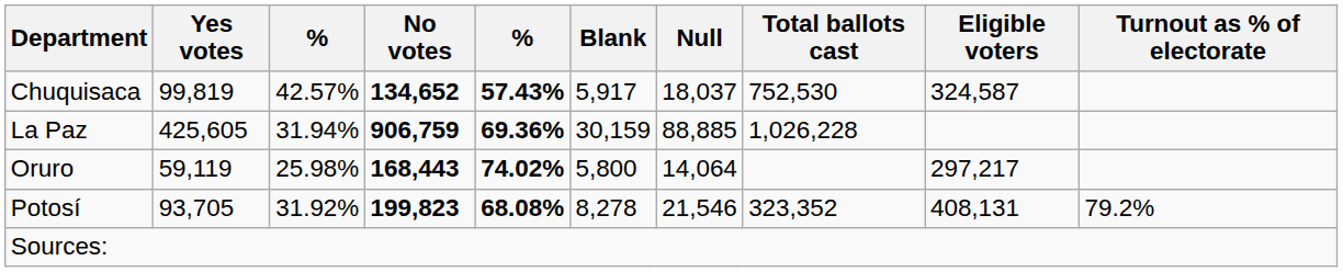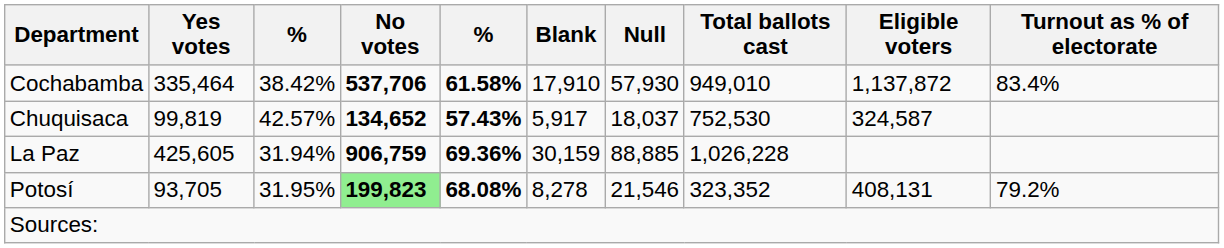+ row: Cochabamba | 335,464 | 38.42% | 537,706 | 61.58% | 17,910 | 57,930 | 949,010 | 1,137,872 | 83.4%
- row: Oruro | 59,119 | 25.98% | 168,443 | 74.02% | 5,800 | 14,064 | 297,217
Potosí | column 3: 31.92% -> 31.95%
Potosí | No votes: no background -> lightgreen background
